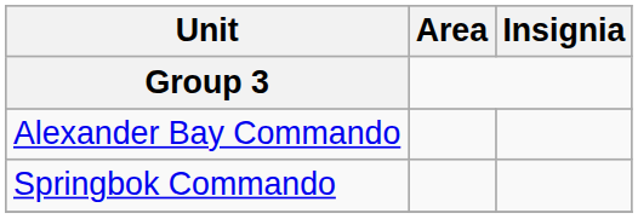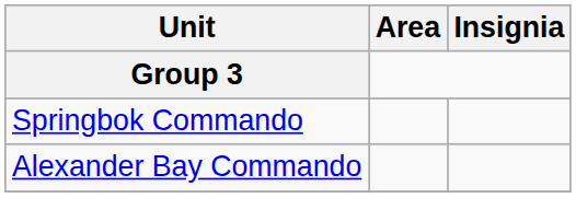rows swapped: Alexander Bay Commando <-> Springbok Commando
